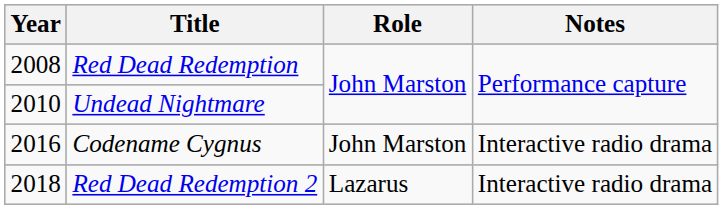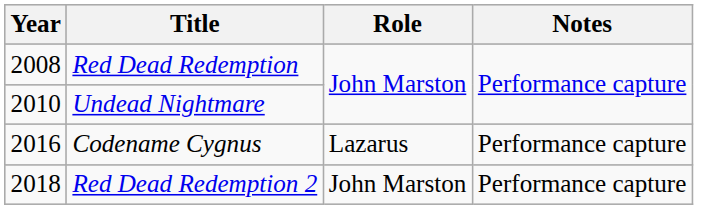Codename Cygnus | Role: John Marston -> Lazarus
Codename Cygnus | Notes: Interactive radio drama -> Performance capture
Red Dead Redemption 2 | Role: Lazarus -> John Marston
Red Dead Redemption 2 | Notes: Interactive radio drama -> Performance capture
